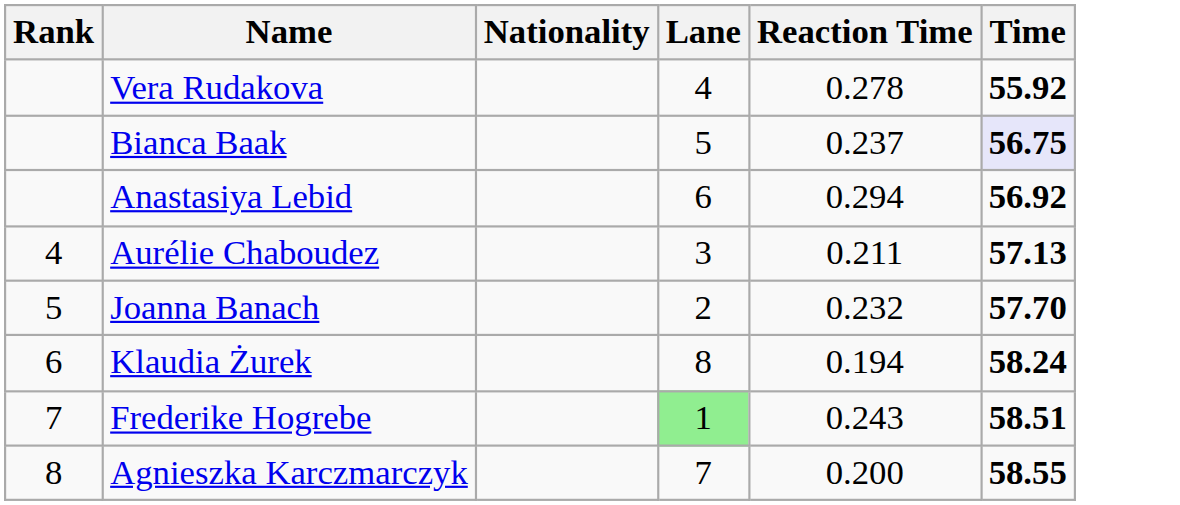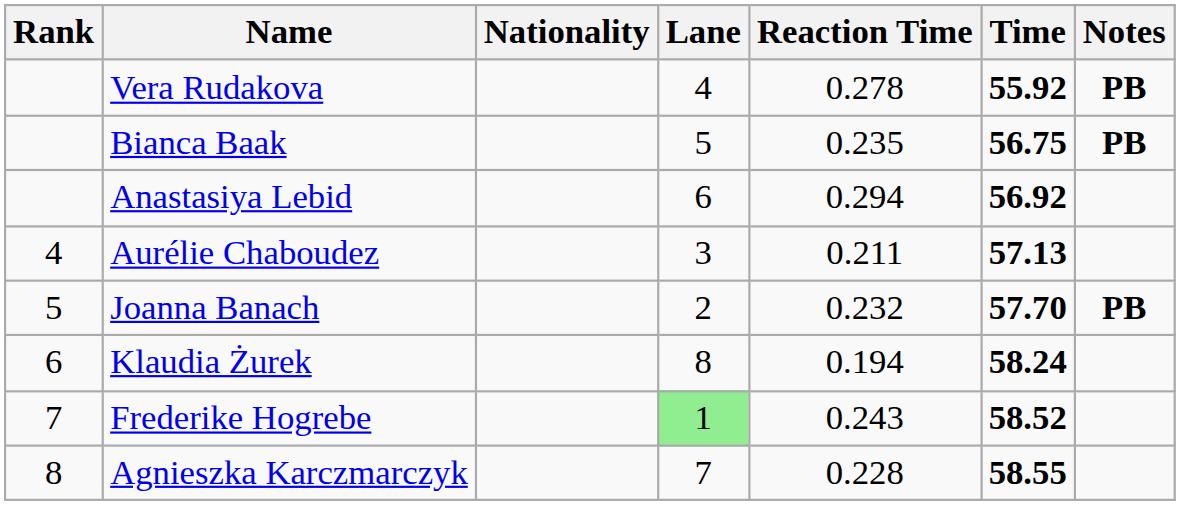+ column: Notes | PB | PB | PB
Bianca Baak | Reaction Time: 0.237 -> 0.235
Bianca Baak | Time: lavender background -> no background
Frederike Hogrebe | Time: 58.51 -> 58.52
Agnieszka Karczmarczyk | Reaction Time: 0.200 -> 0.228
